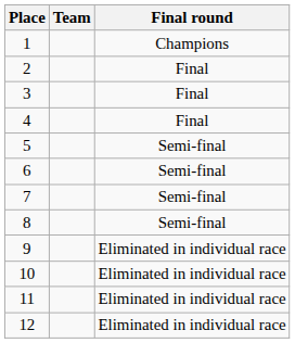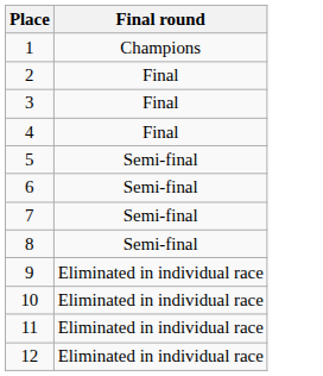- column: Team
